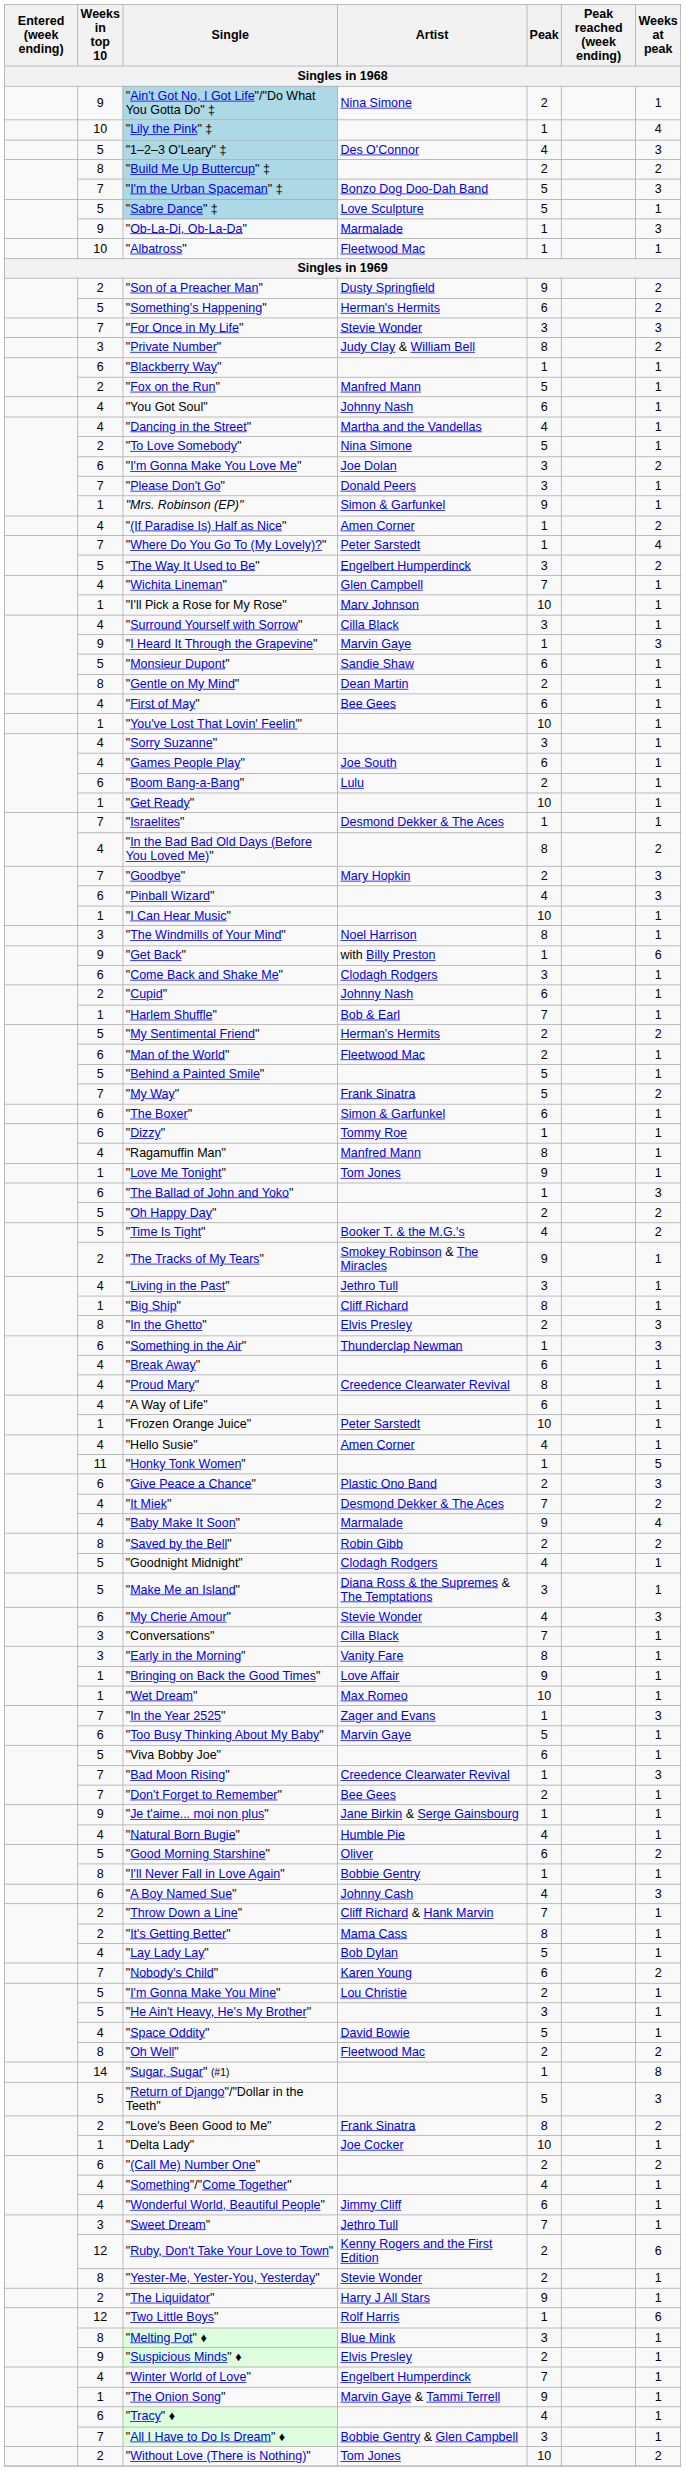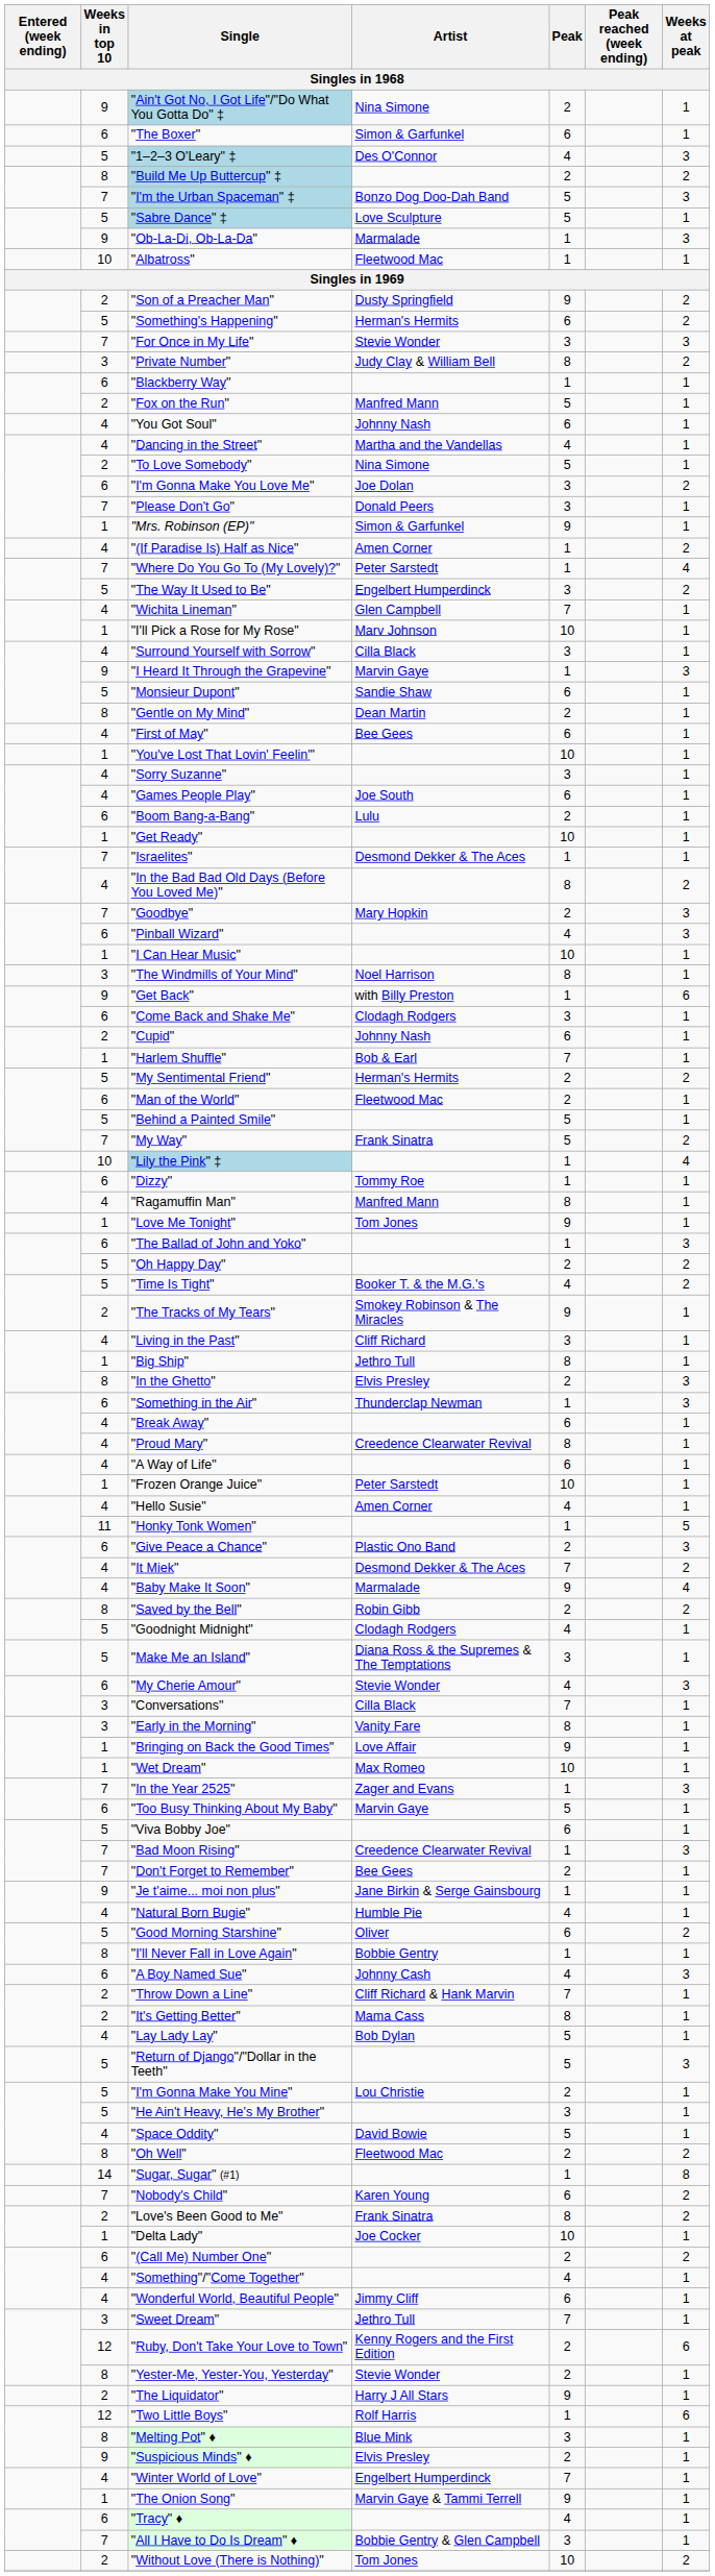rows swapped: "Lily the Pink" ‡ <-> "The Boxer"
"Living in the Past" | Artist: Jethro Tull -> Cliff Richard
"Big Ship" | Artist: Cliff Richard -> Jethro Tull
rows swapped: "Nobody's Child" <-> "Return of Django"/"Dollar in the Teeth"
